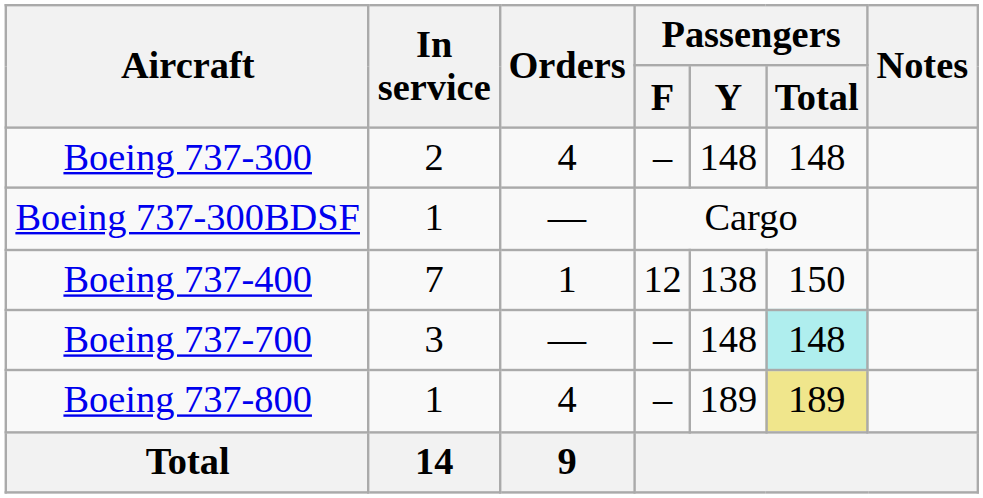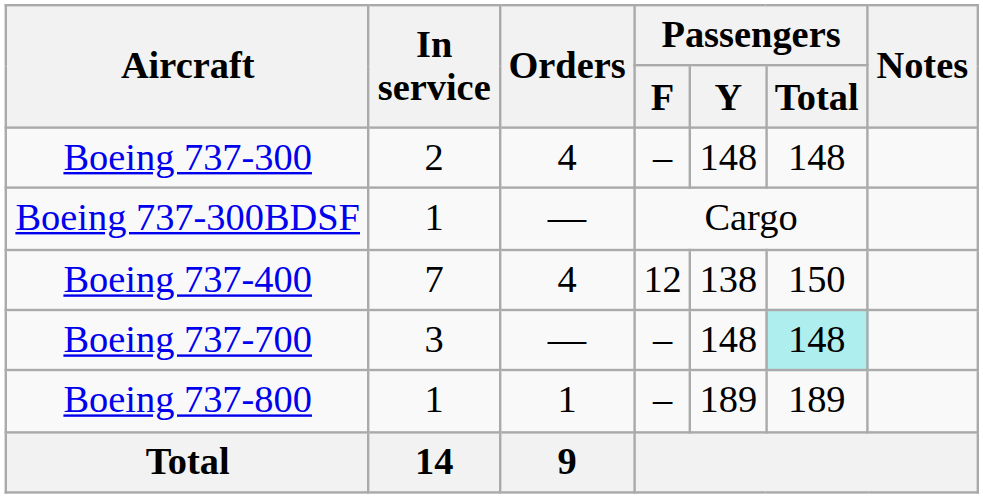Boeing 737-400 | Orders: 1 -> 4
Boeing 737-800 | Orders: 4 -> 1
Boeing 737-800 | Passengers / Total: khaki background -> no background
